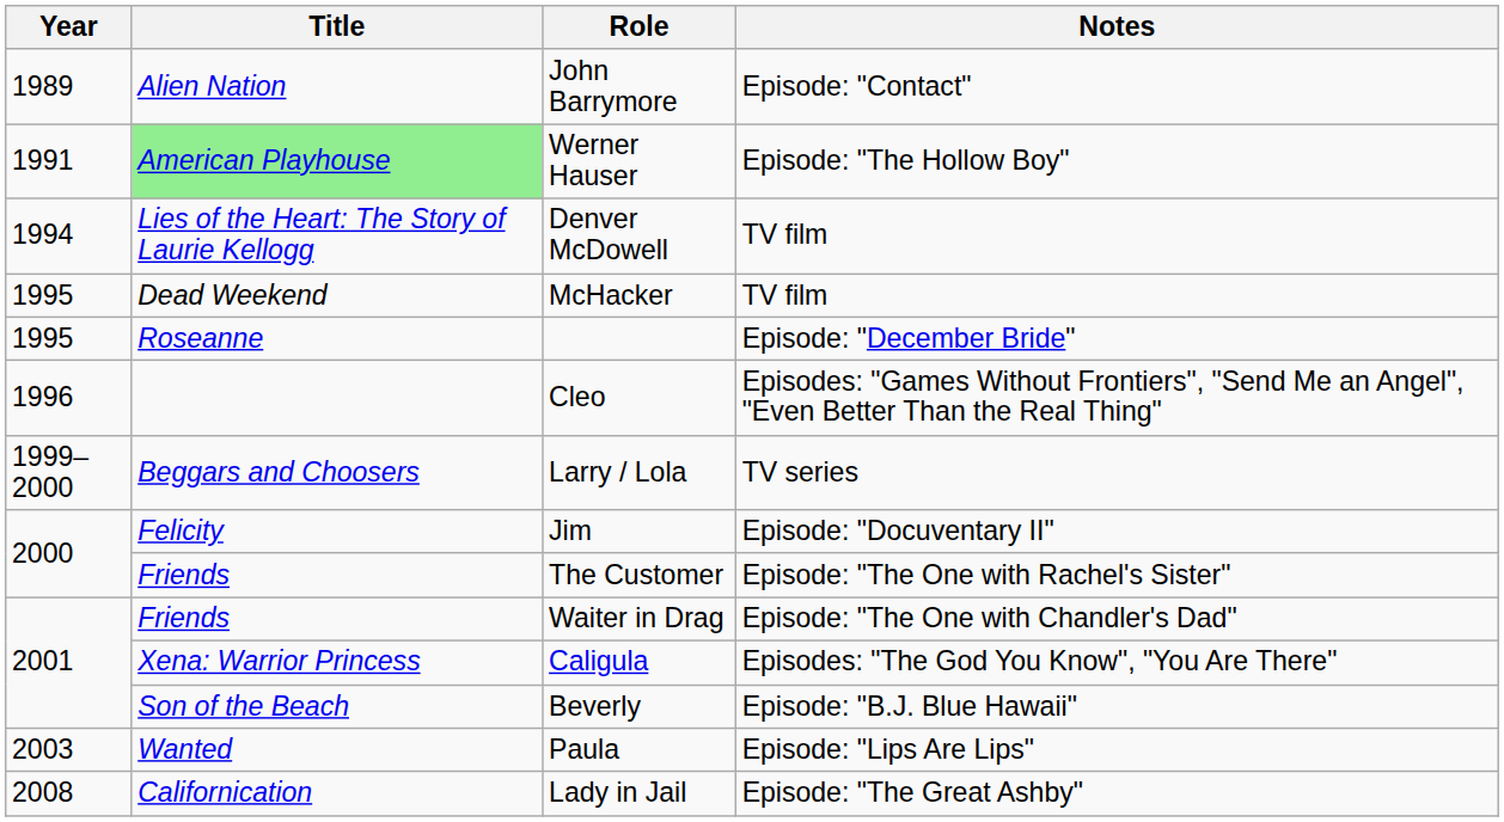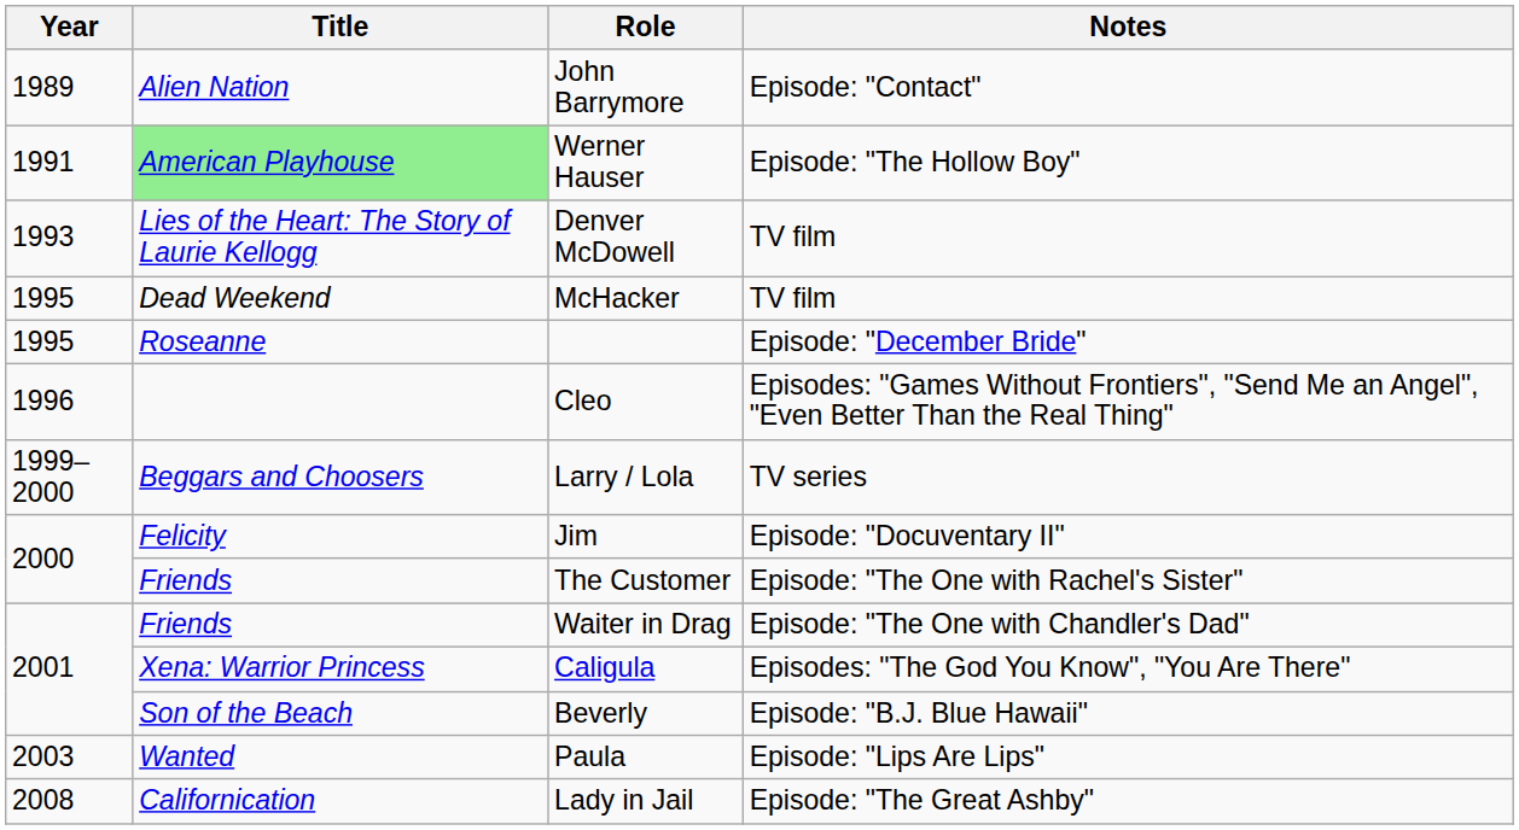Denver McDowell | Year: 1994 -> 1993
